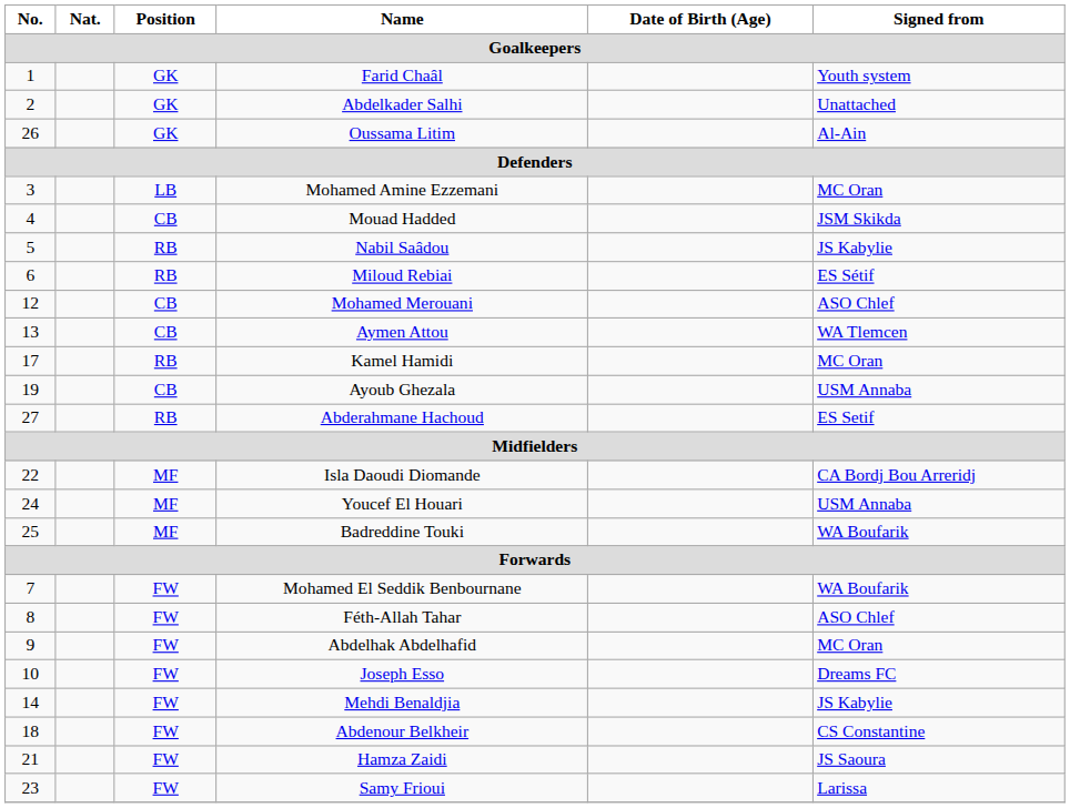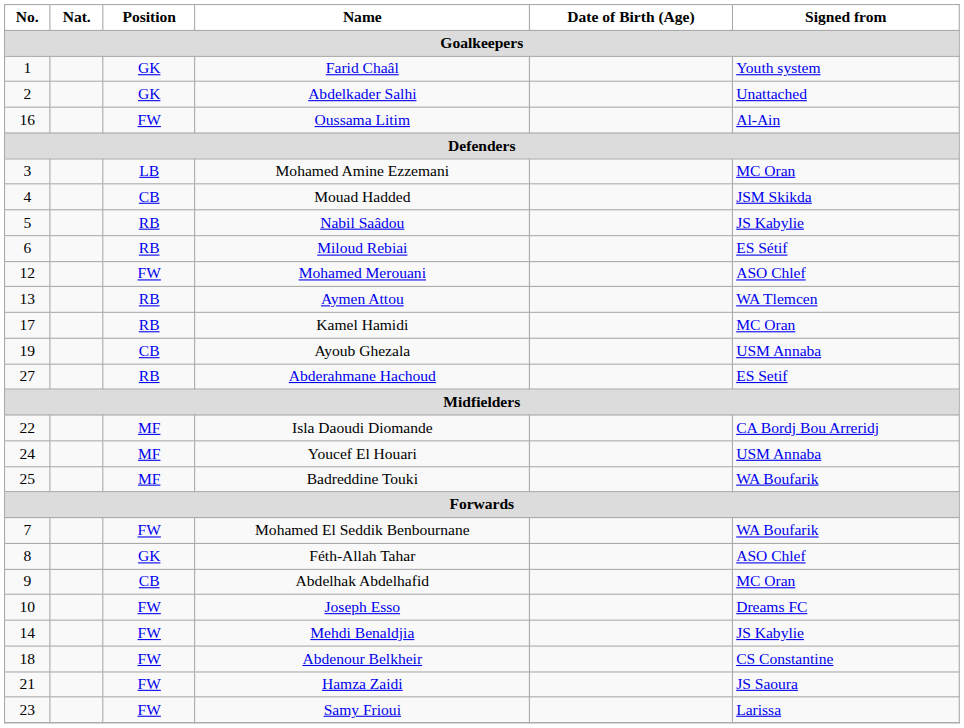Oussama Litim | No.: 26 -> 16
Oussama Litim | Position: GK -> FW
Mohamed Merouani | Position: CB -> FW
Aymen Attou | Position: CB -> RB
Féth-Allah Tahar | Position: FW -> GK
Abdelhak Abdelhafid | Position: FW -> CB
